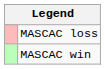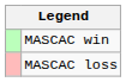rows swapped: MASCAC win <-> MASCAC loss
